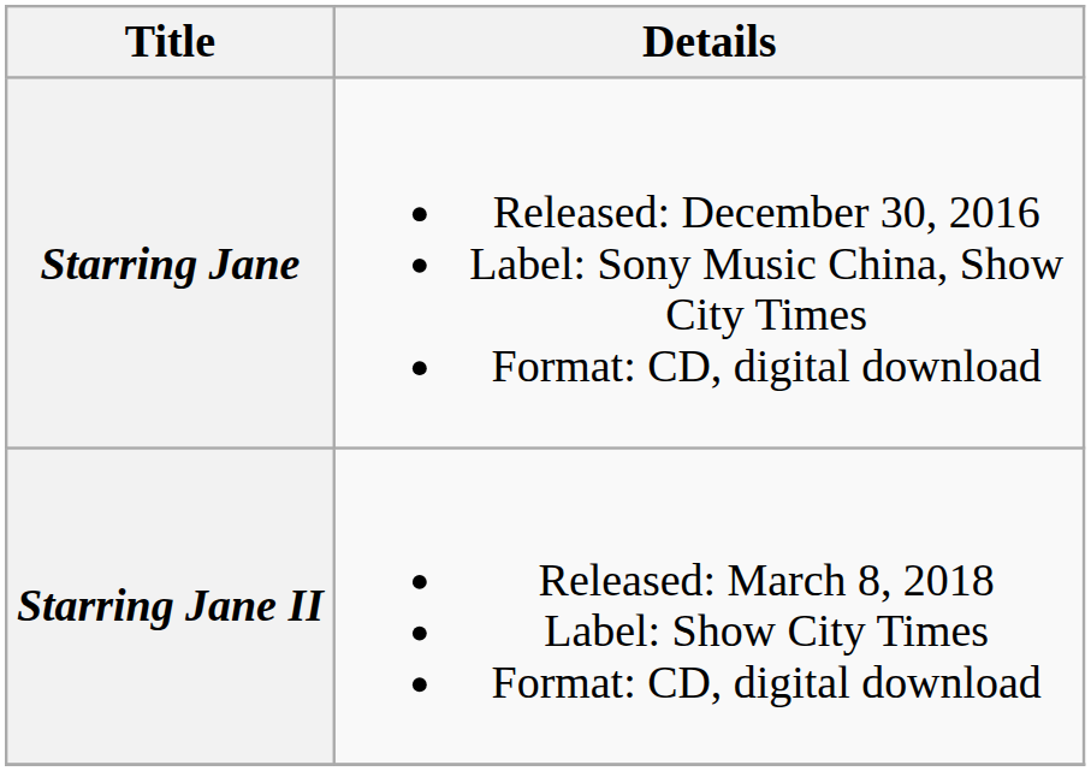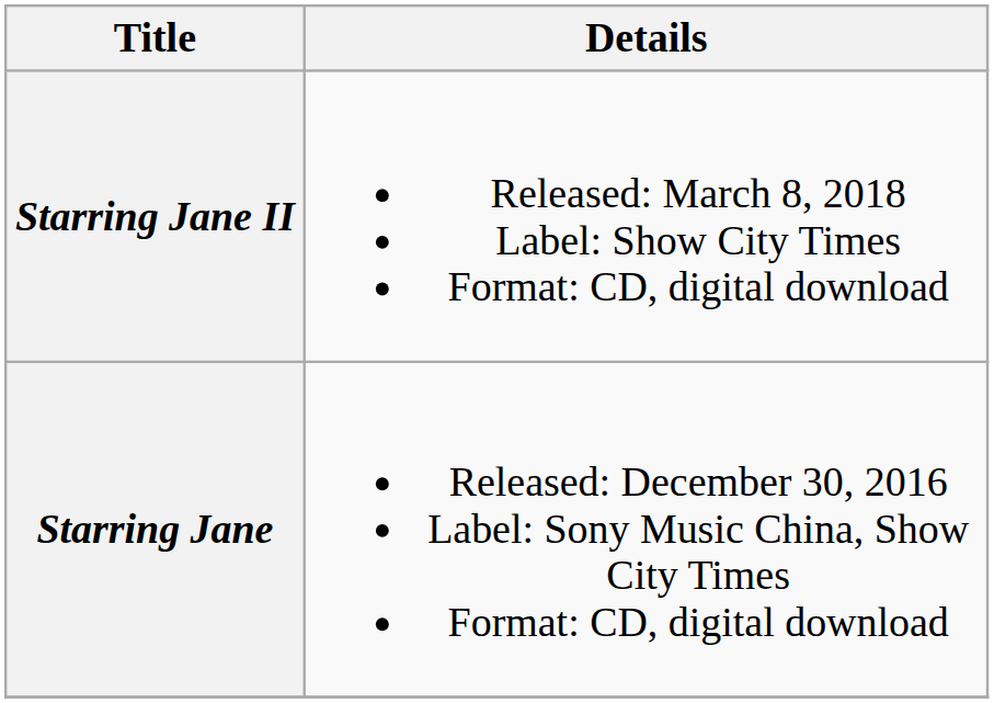rows swapped: Starring Jane <-> Starring Jane II
